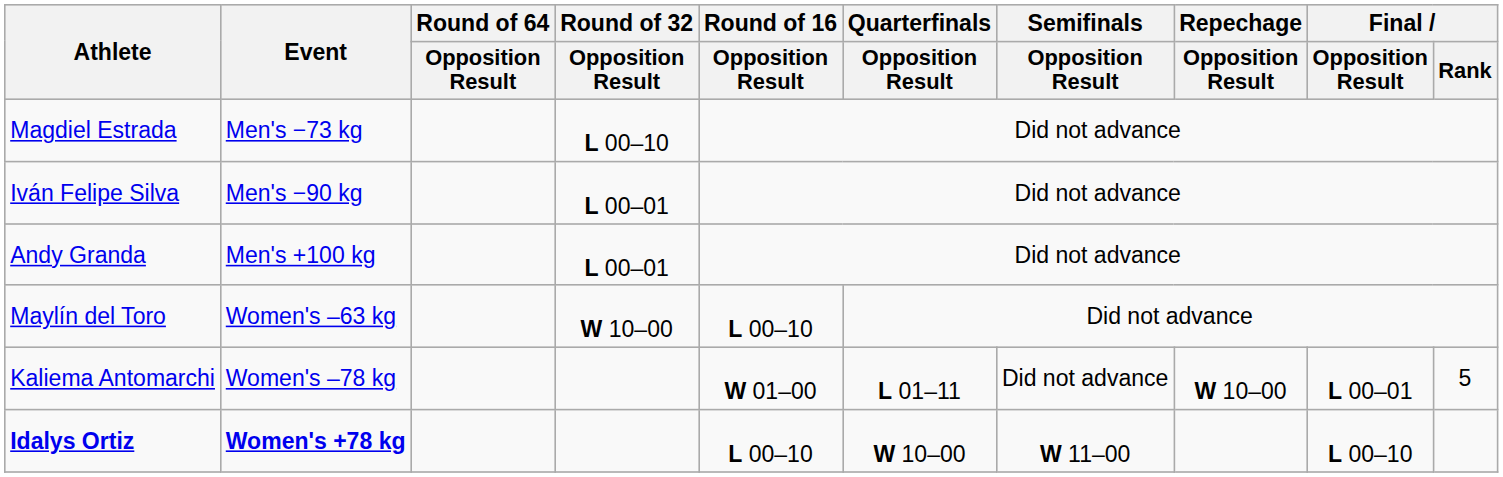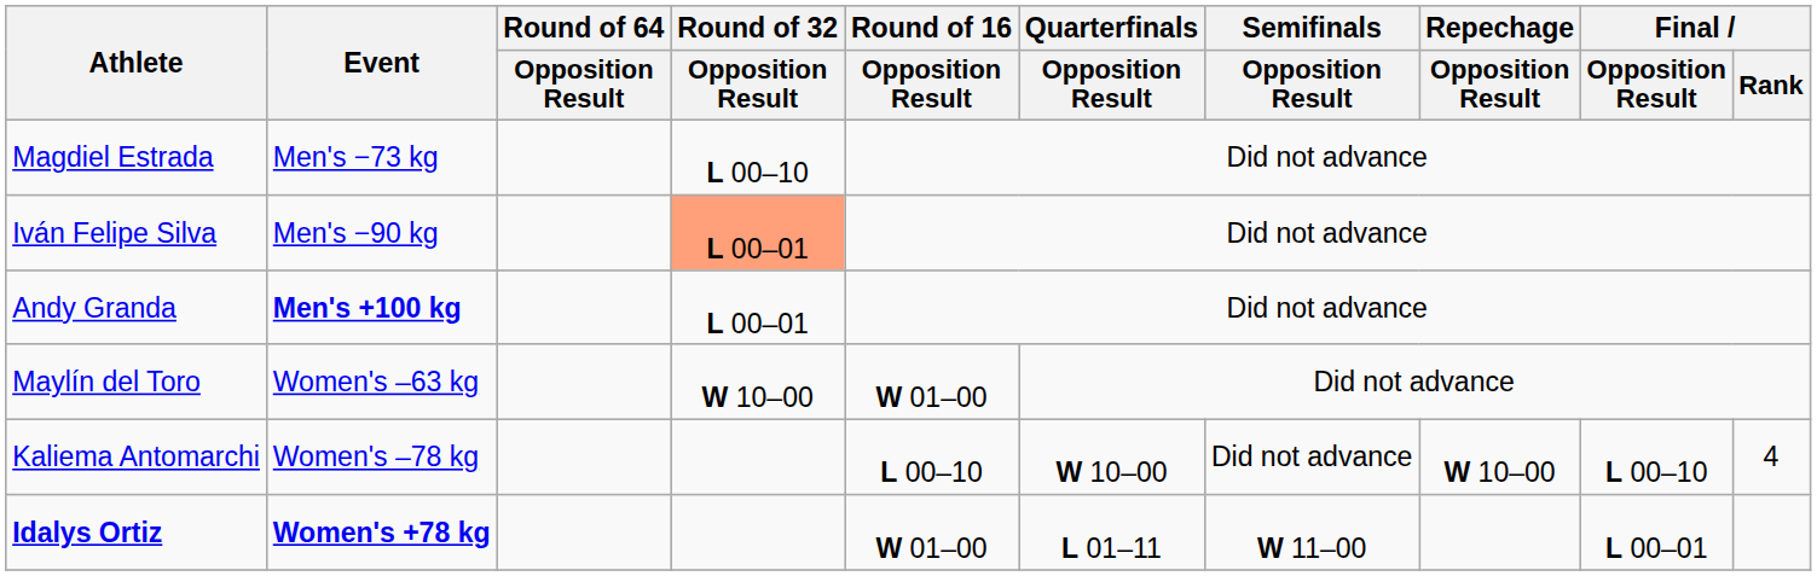Iván Felipe Silva | Round of 32 / Opposition Result: no background -> lightsalmon background
Andy Granda | Event: normal -> bold
Maylín del Toro | Round of 16 / Opposition Result: L 00–10 -> W 01–00
Kaliema Antomarchi | Round of 16 / Opposition Result: W 01–00 -> L 00–10
Kaliema Antomarchi | Quarterfinals / Opposition Result: L 01–11 -> W 10–00
Kaliema Antomarchi | Final / Opposition Result: L 00–01 -> L 00–10
Kaliema Antomarchi | Final / Rank: 5 -> 4
Idalys Ortiz | Round of 16 / Opposition Result: L 00–10 -> W 01–00
Idalys Ortiz | Quarterfinals / Opposition Result: W 10–00 -> L 01–11
Idalys Ortiz | Final / Opposition Result: L 00–10 -> L 00–01
